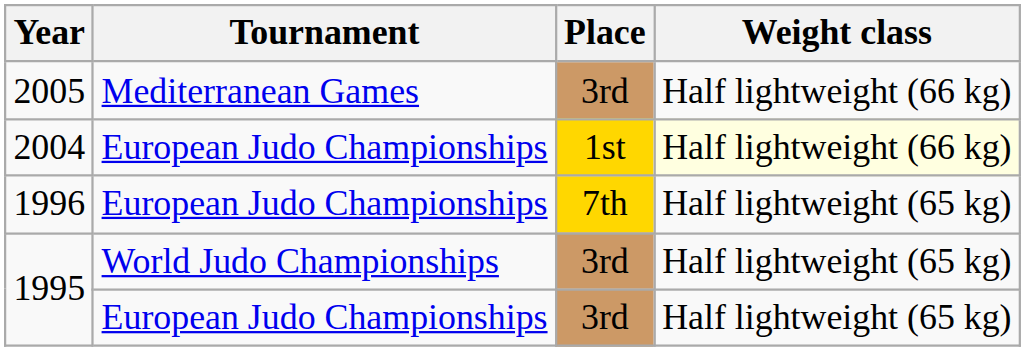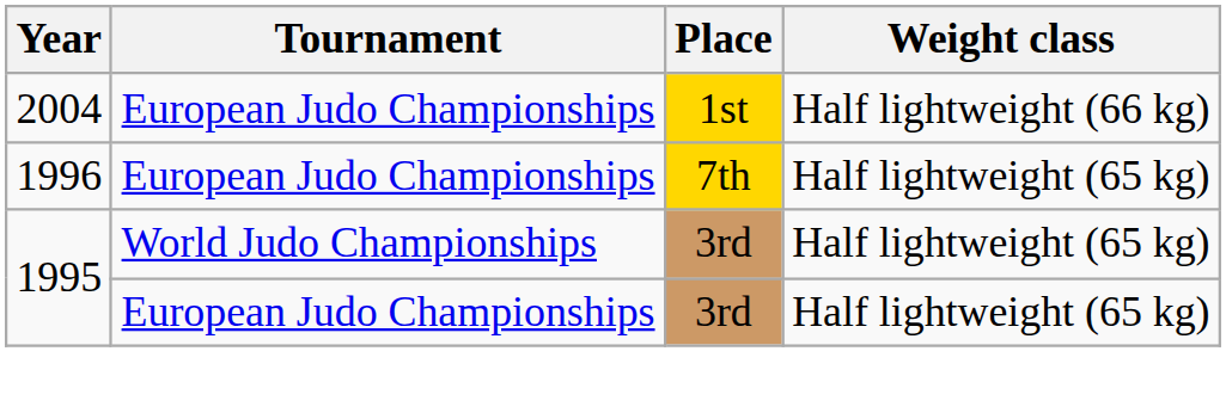- row: 2005 | Mediterranean Games | 3rd | Half lightweight (66 kg)
2004 | Weight class: lightyellow background -> no background
